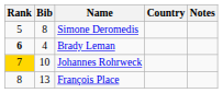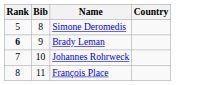- column: Notes
Brady Leman | Bib: 4 -> 9
Johannes Rohrweck | Rank: gold background -> no background
François Place | Bib: 13 -> 11
